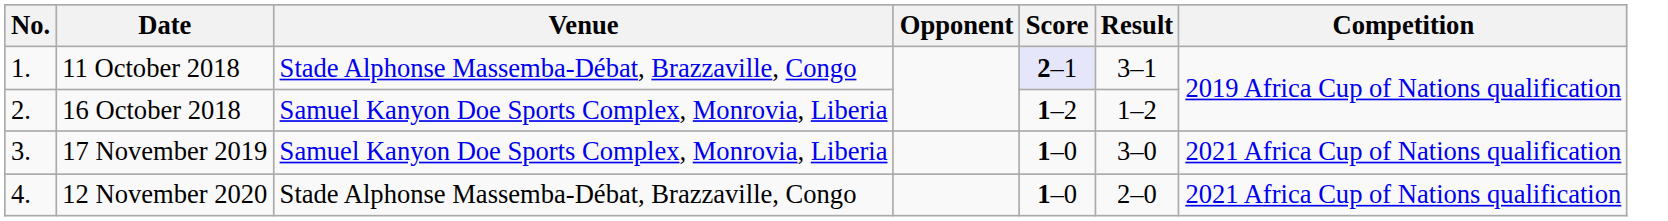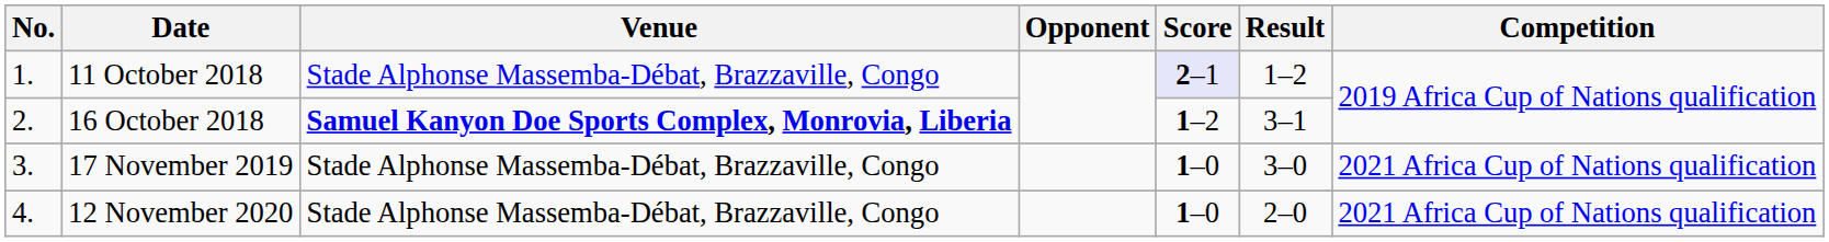11 October 2018 | Result: 3–1 -> 1–2
16 October 2018 | Venue: normal -> bold
16 October 2018 | Result: 1–2 -> 3–1
17 November 2019 | Venue: Samuel Kanyon Doe Sports Complex, Monrovia, Liberia -> Stade Alphonse Massemba-Débat, Brazzaville, Congo
